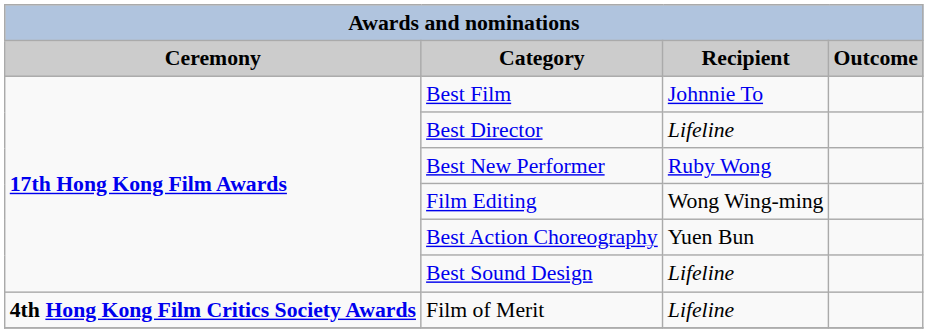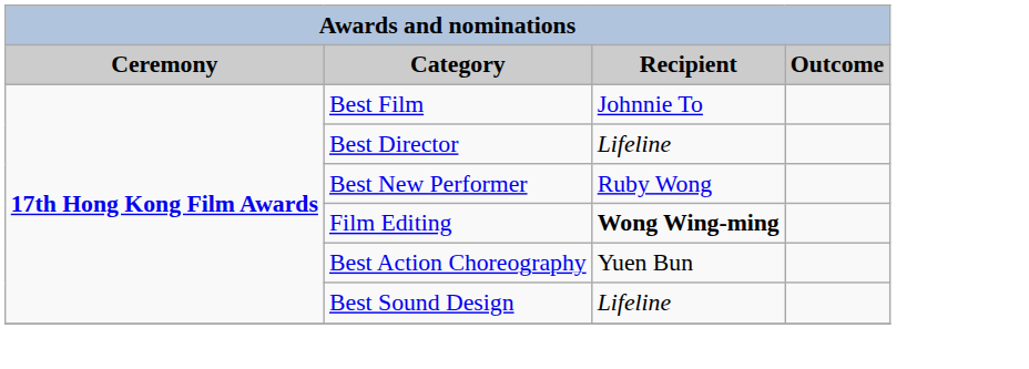Film Editing | Recipient: normal -> bold
- row: 4th Hong Kong Film Critics Society Awards | Film of Merit | Lifeline
